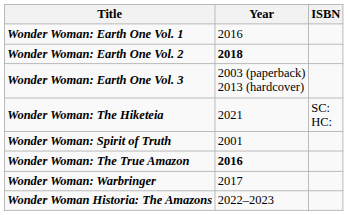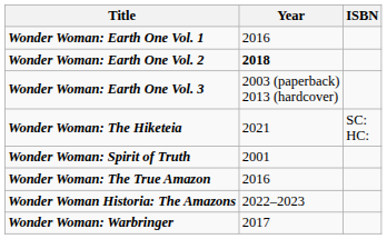Wonder Woman: The True Amazon | Year: bold -> normal
rows swapped: Wonder Woman Historia: The Amazons <-> Wonder Woman: Warbringer
